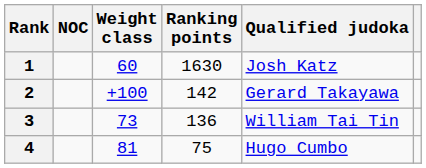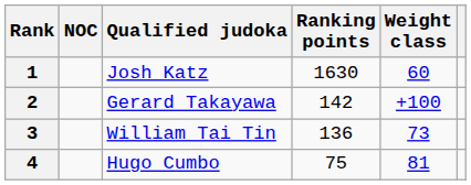columns swapped: Qualified judoka <-> Weight class
